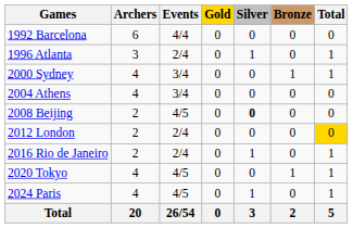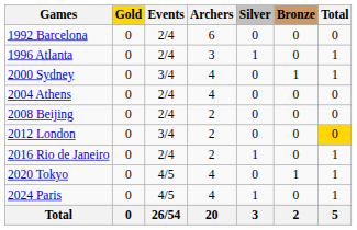columns swapped: Archers <-> Gold
1992 Barcelona | Events: 4/4 -> 2/4
2004 Athens | Events: 3/4 -> 2/4
2008 Beijing | Events: 4/5 -> 2/4
2008 Beijing | Silver: bold -> normal
2012 London | Events: 2/4 -> 3/4
